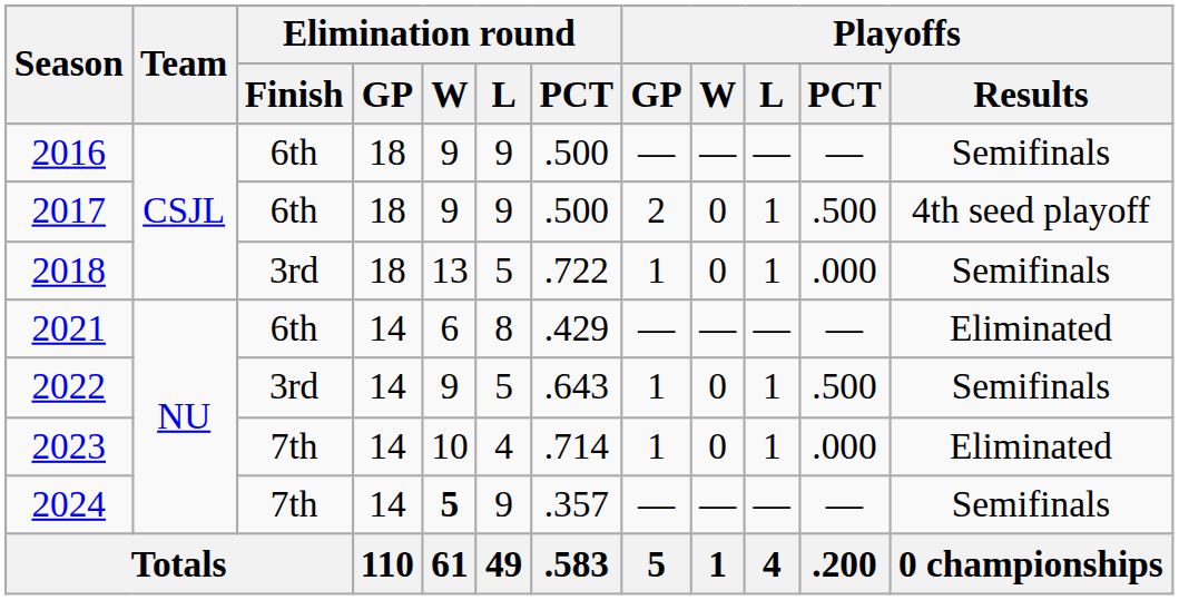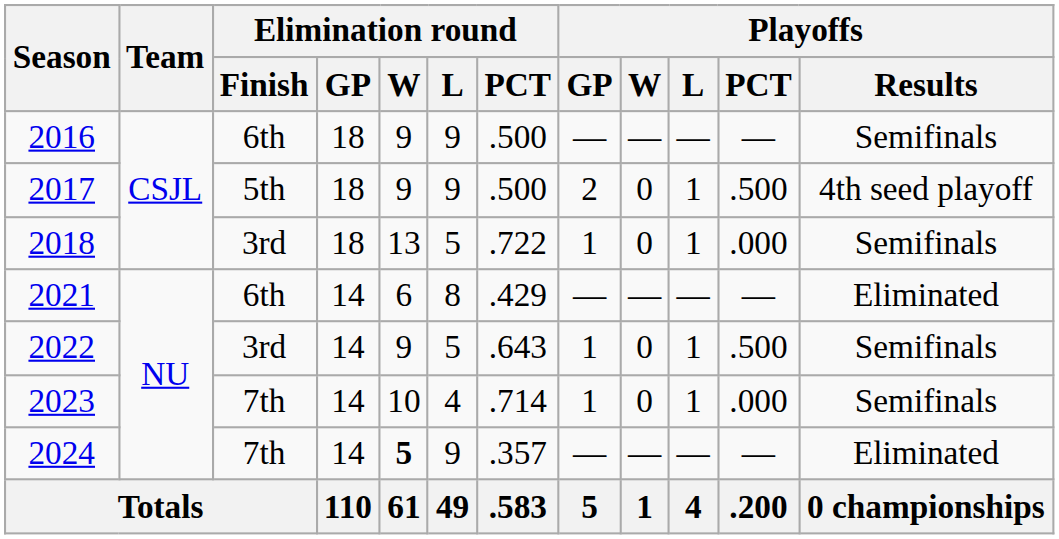2017 | Elimination round / Finish: 6th -> 5th
2023 | Playoffs / Results: Eliminated -> Semifinals
2024 | Playoffs / Results: Semifinals -> Eliminated
